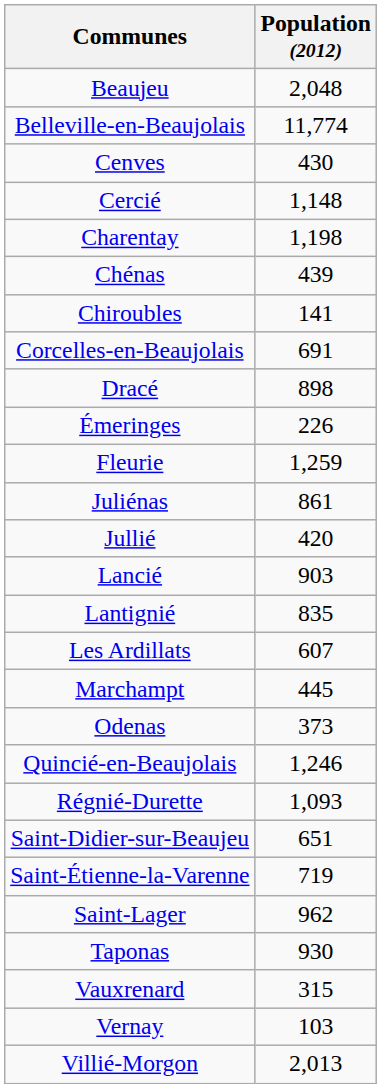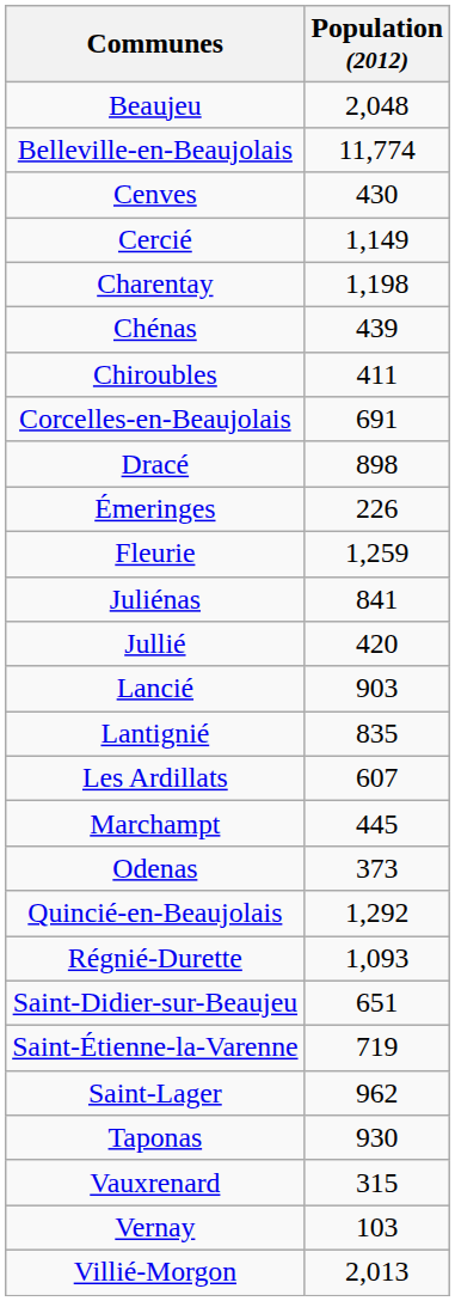Cercié | Population (2012): 1,148 -> 1,149
Chiroubles | Population (2012): 141 -> 411
Juliénas | Population (2012): 861 -> 841
Quincié-en-Beaujolais | Population (2012): 1,246 -> 1,292
